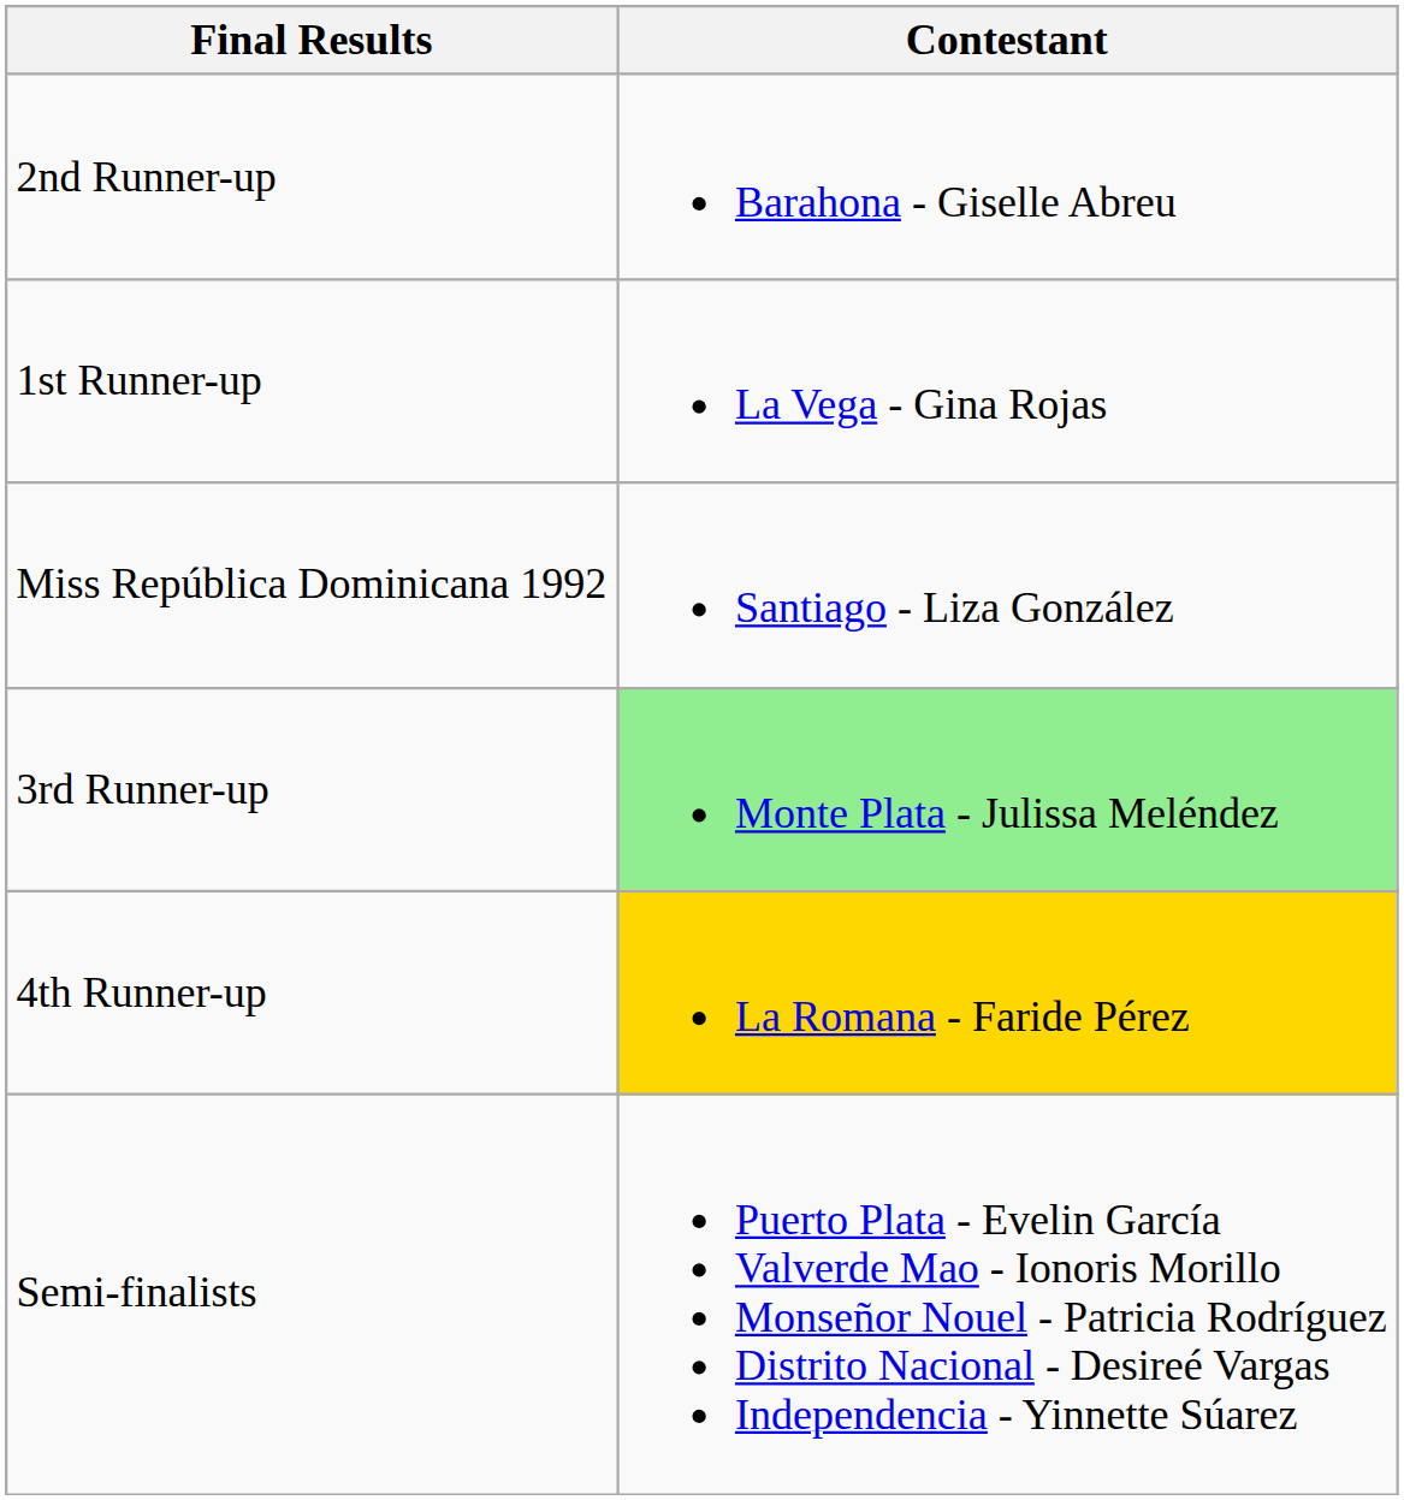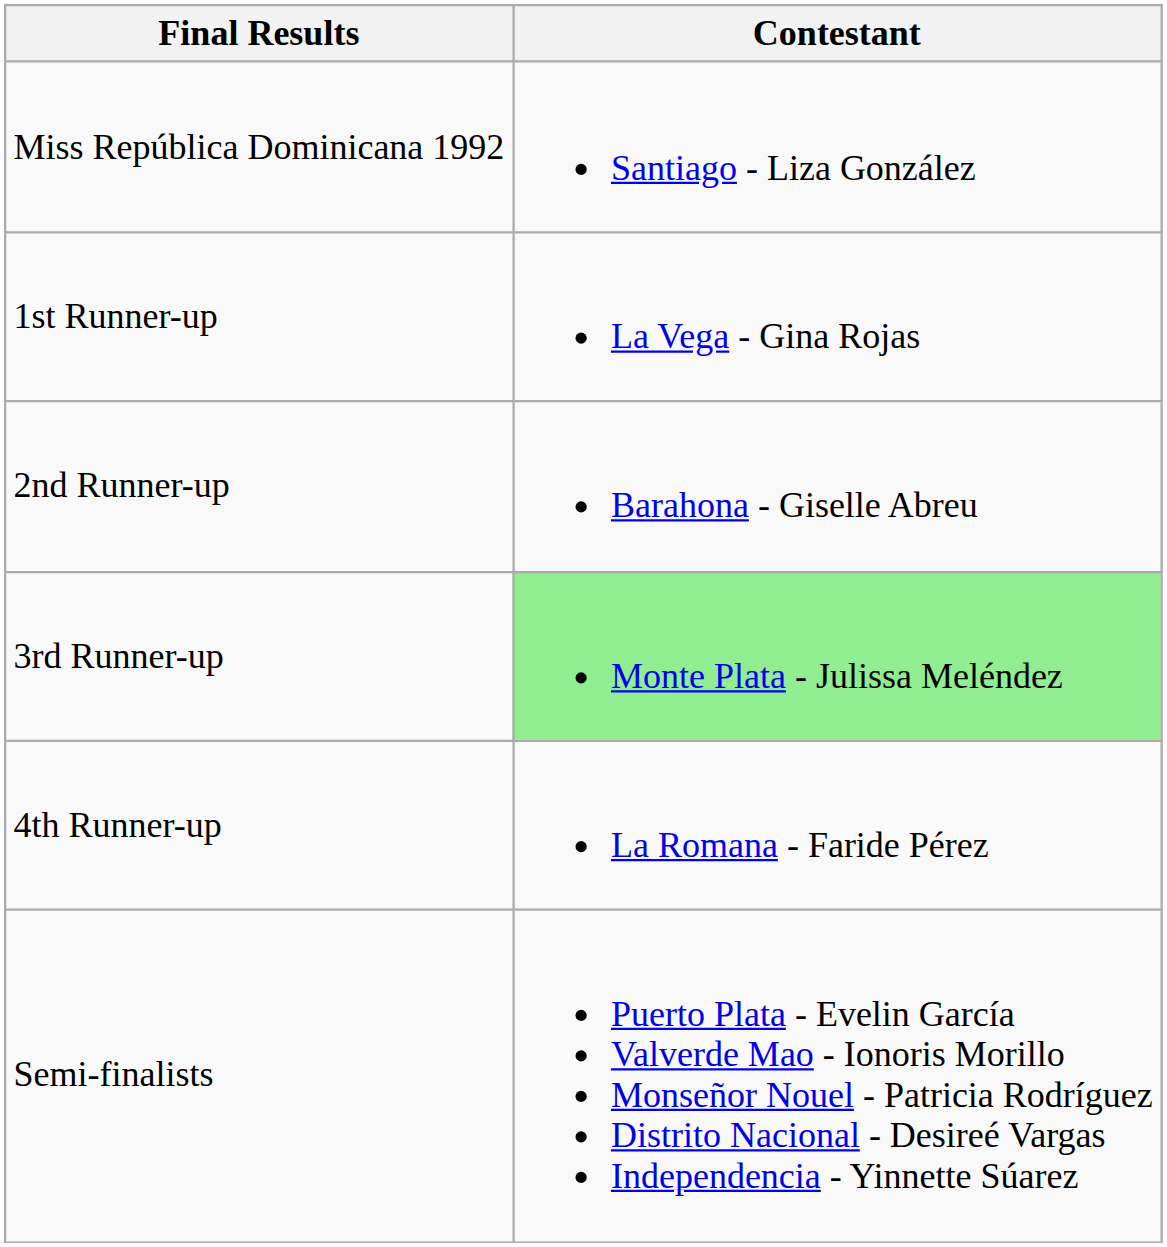rows swapped: Miss República Dominicana 1992 <-> 2nd Runner-up
4th Runner-up | Contestant: gold background -> no background
